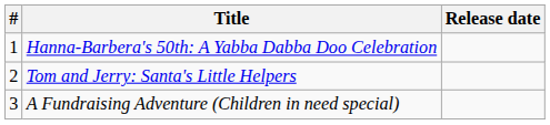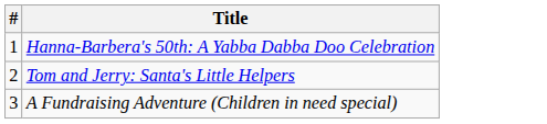- column: Release date
